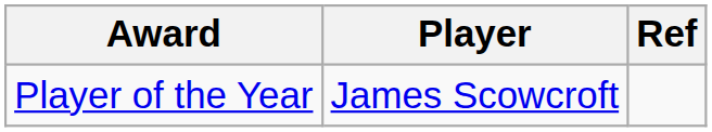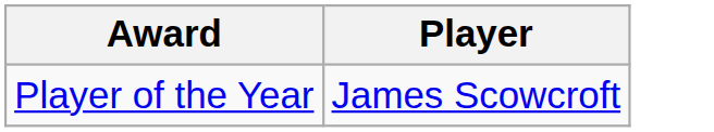- column: Ref
